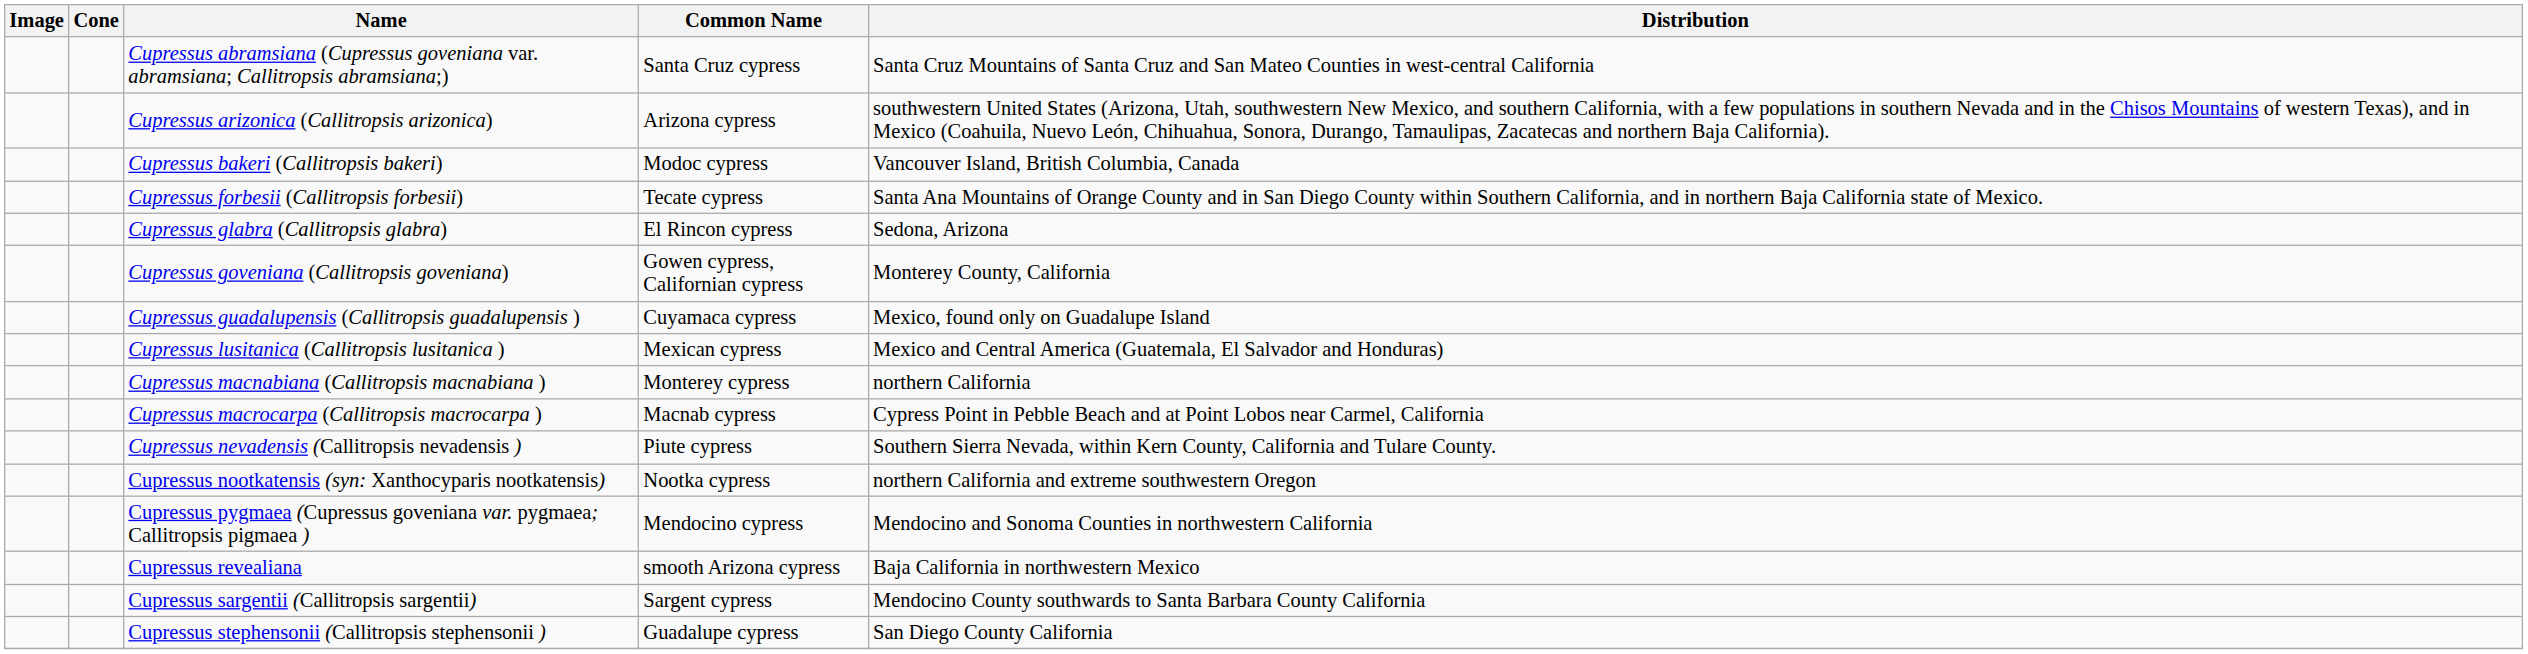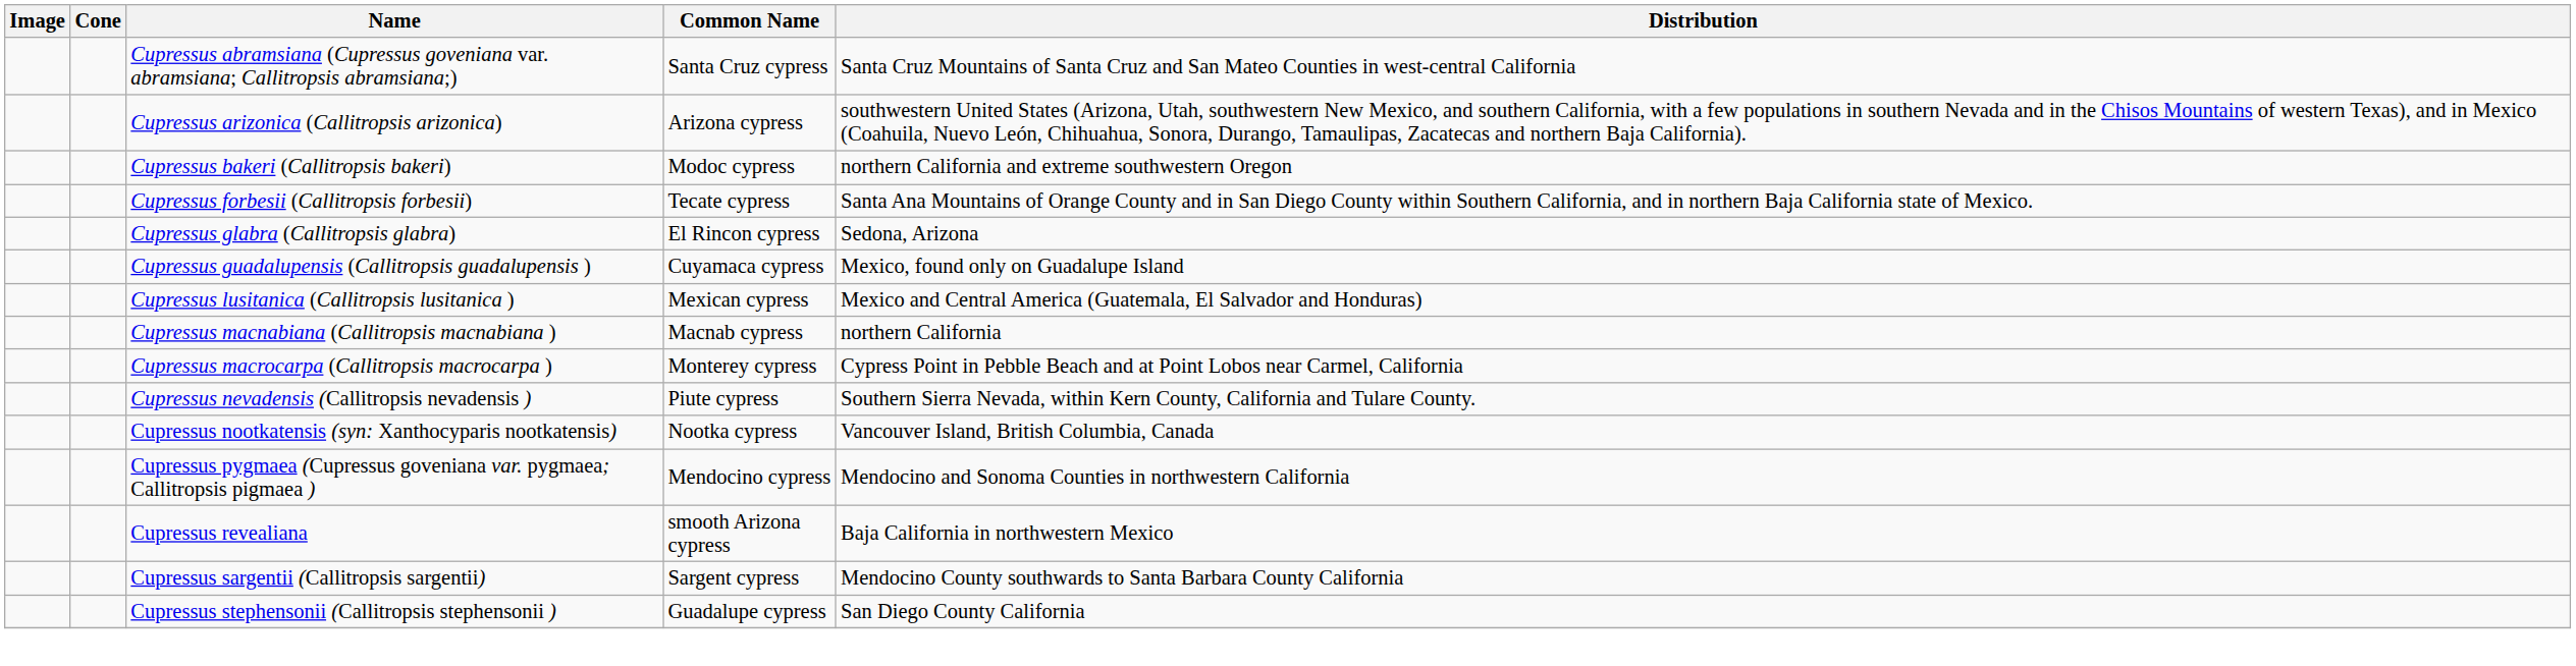Cupressus bakeri (Callitropsis bakeri) | Distribution: Vancouver Island, British Columbia, Canada -> northern California and extreme southwestern Oregon
- row: Cupressus goveniana (Callitropsis goveniana) | Gowen cypress, Californian cypress | Monterey County, California
Cupressus macnabiana (Callitropsis macnabiana ) | Common Name: Monterey cypress -> Macnab cypress
Cupressus macrocarpa (Callitropsis macrocarpa ) | Common Name: Macnab cypress -> Monterey cypress
Cupressus nootkatensis (syn: Xanthocyparis nootkatensis) | Distribution: northern California and extreme southwestern Oregon -> Vancouver Island, British Columbia, Canada
